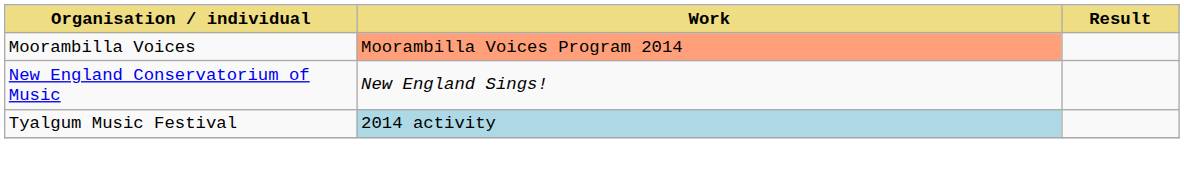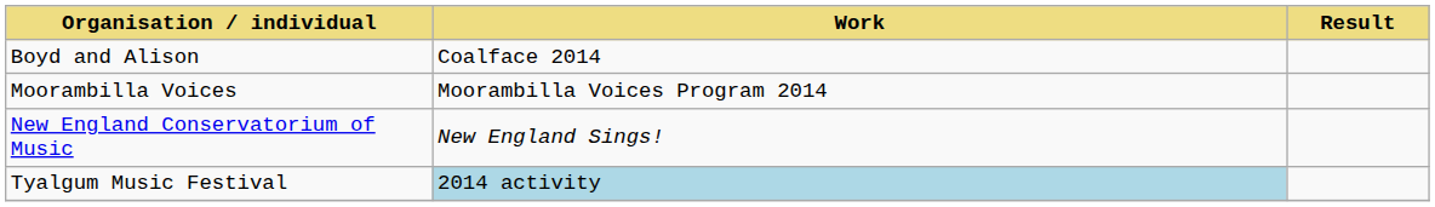+ row: Boyd and Alison | Coalface 2014
Moorambilla Voices | Work: lightsalmon background -> no background
